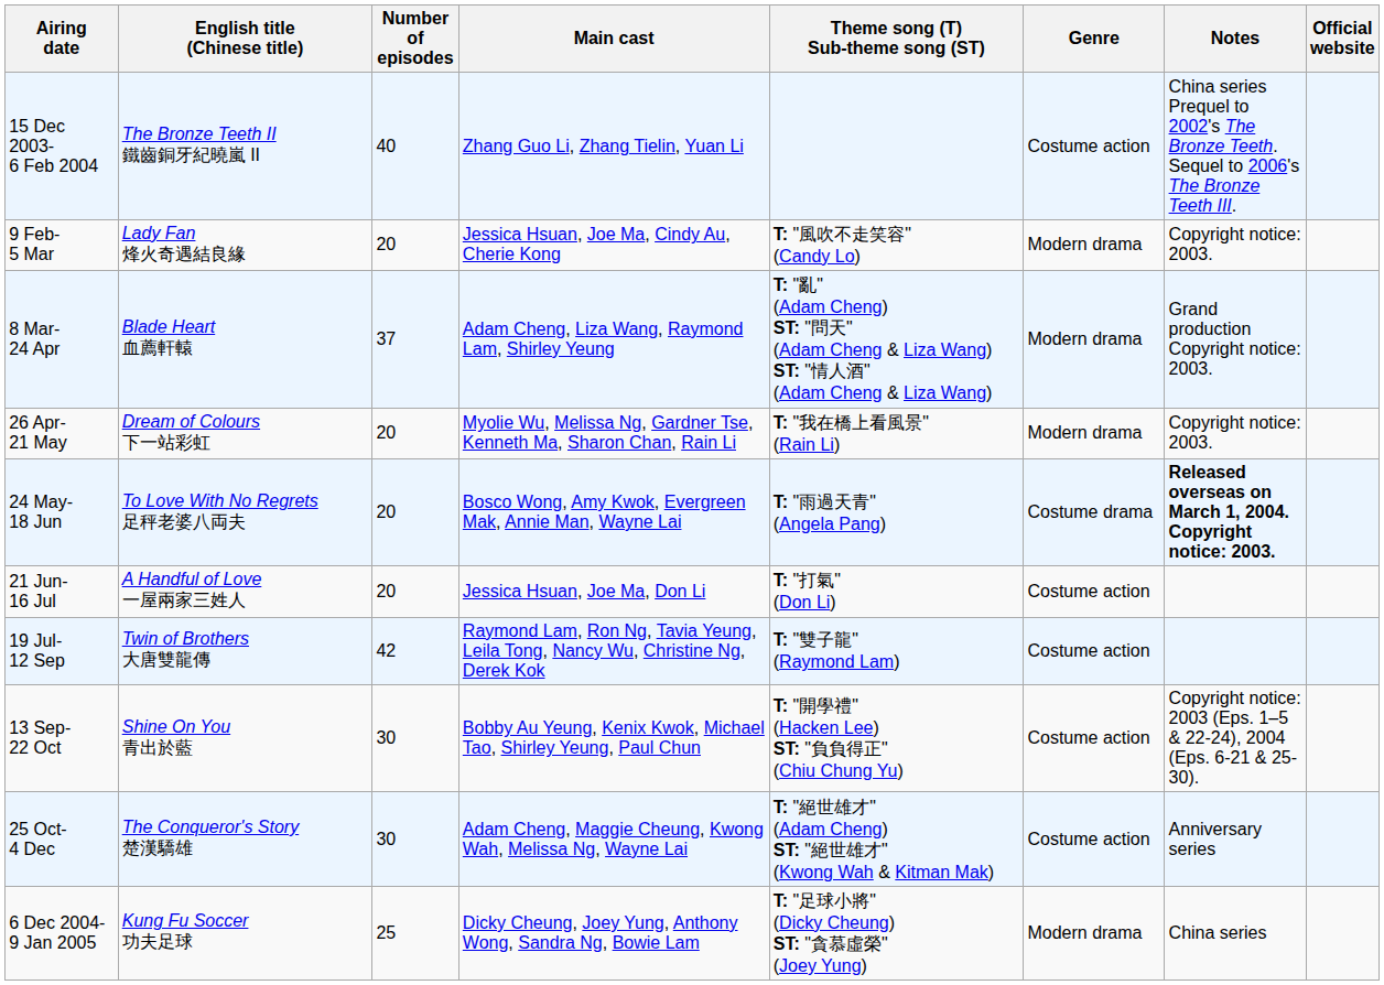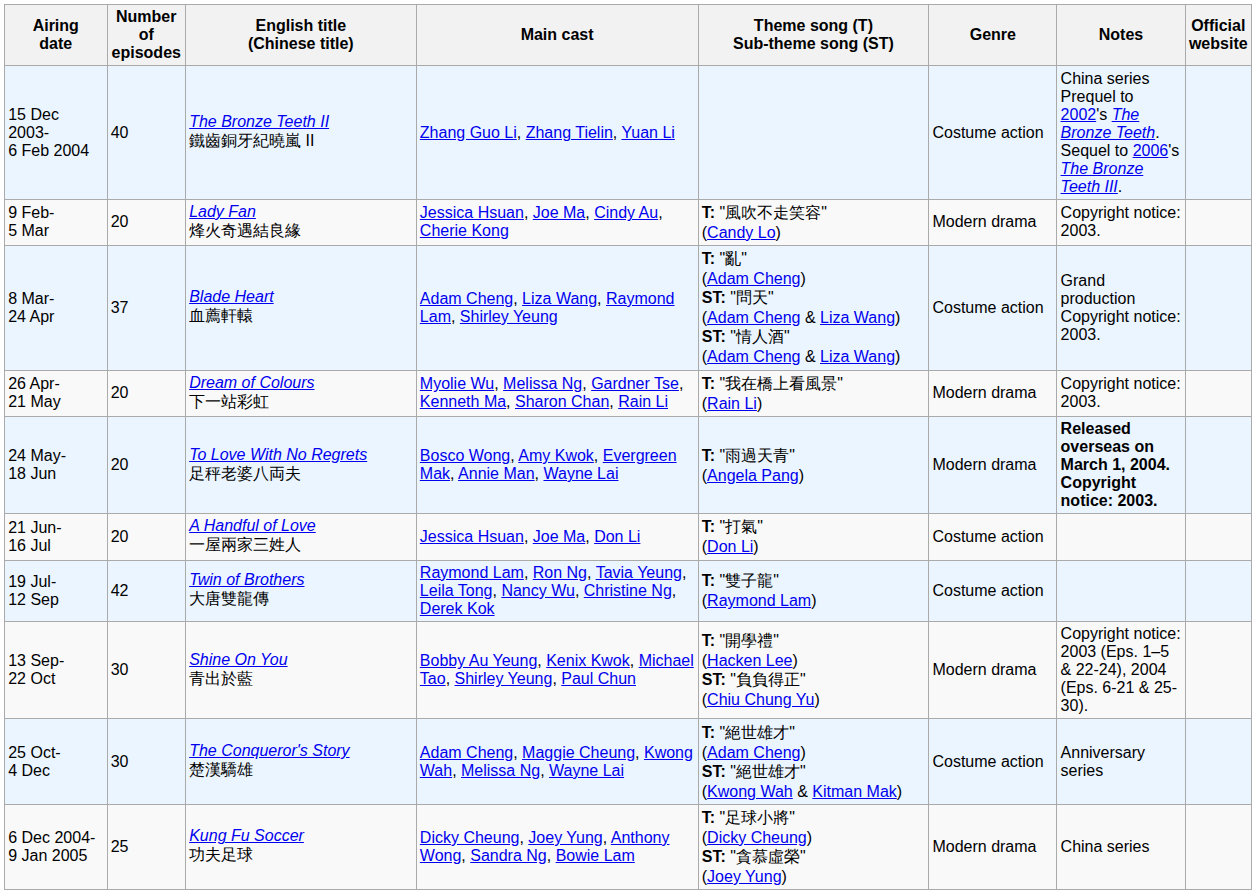columns swapped: English title (Chinese title) <-> Number of episodes
8 Mar- 24 Apr | Genre: Modern drama -> Costume action
24 May- 18 Jun | Genre: Costume drama -> Modern drama
13 Sep- 22 Oct | Genre: Costume action -> Modern drama
